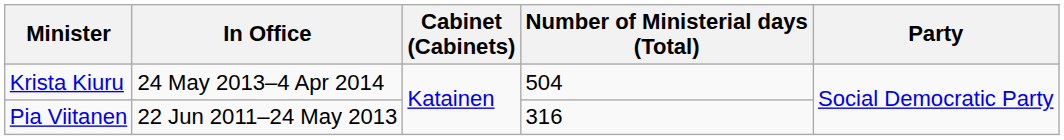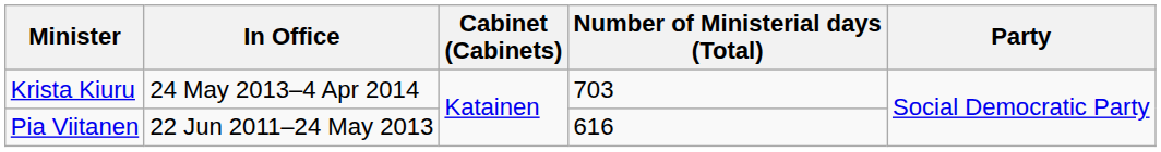Krista Kiuru | Number of Ministerial days (Total): 504 -> 703
Pia Viitanen | Number of Ministerial days (Total): 316 -> 616
